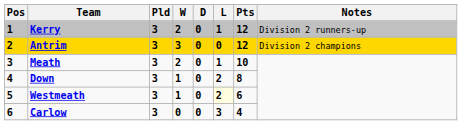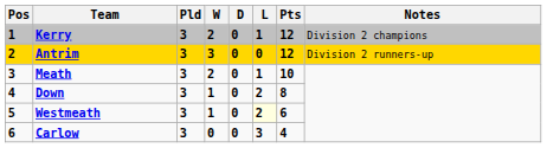Kerry | Notes: Division 2 runners-up -> Division 2 champions
Antrim | Notes: Division 2 champions -> Division 2 runners-up
